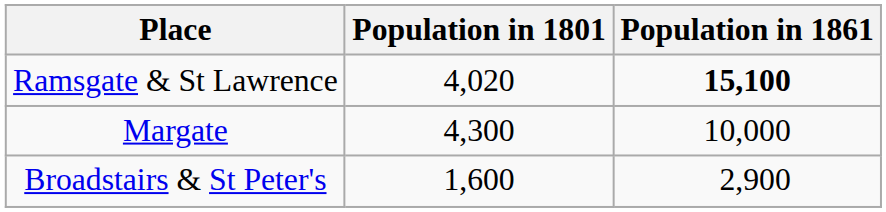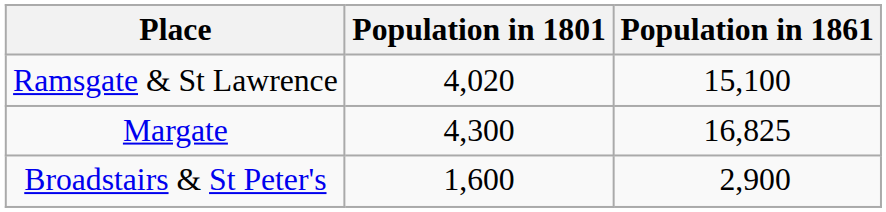Ramsgate & St Lawrence | Population in 1861: bold -> normal
Margate | Population in 1861: 10,000 -> 16,825
